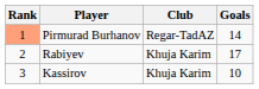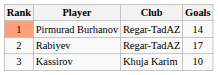Rabiyev | Club: Khuja Karim -> Regar-TadAZ
